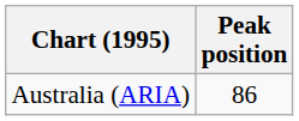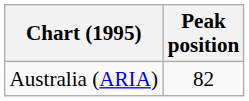Australia (ARIA) | Peak position: 86 -> 82
